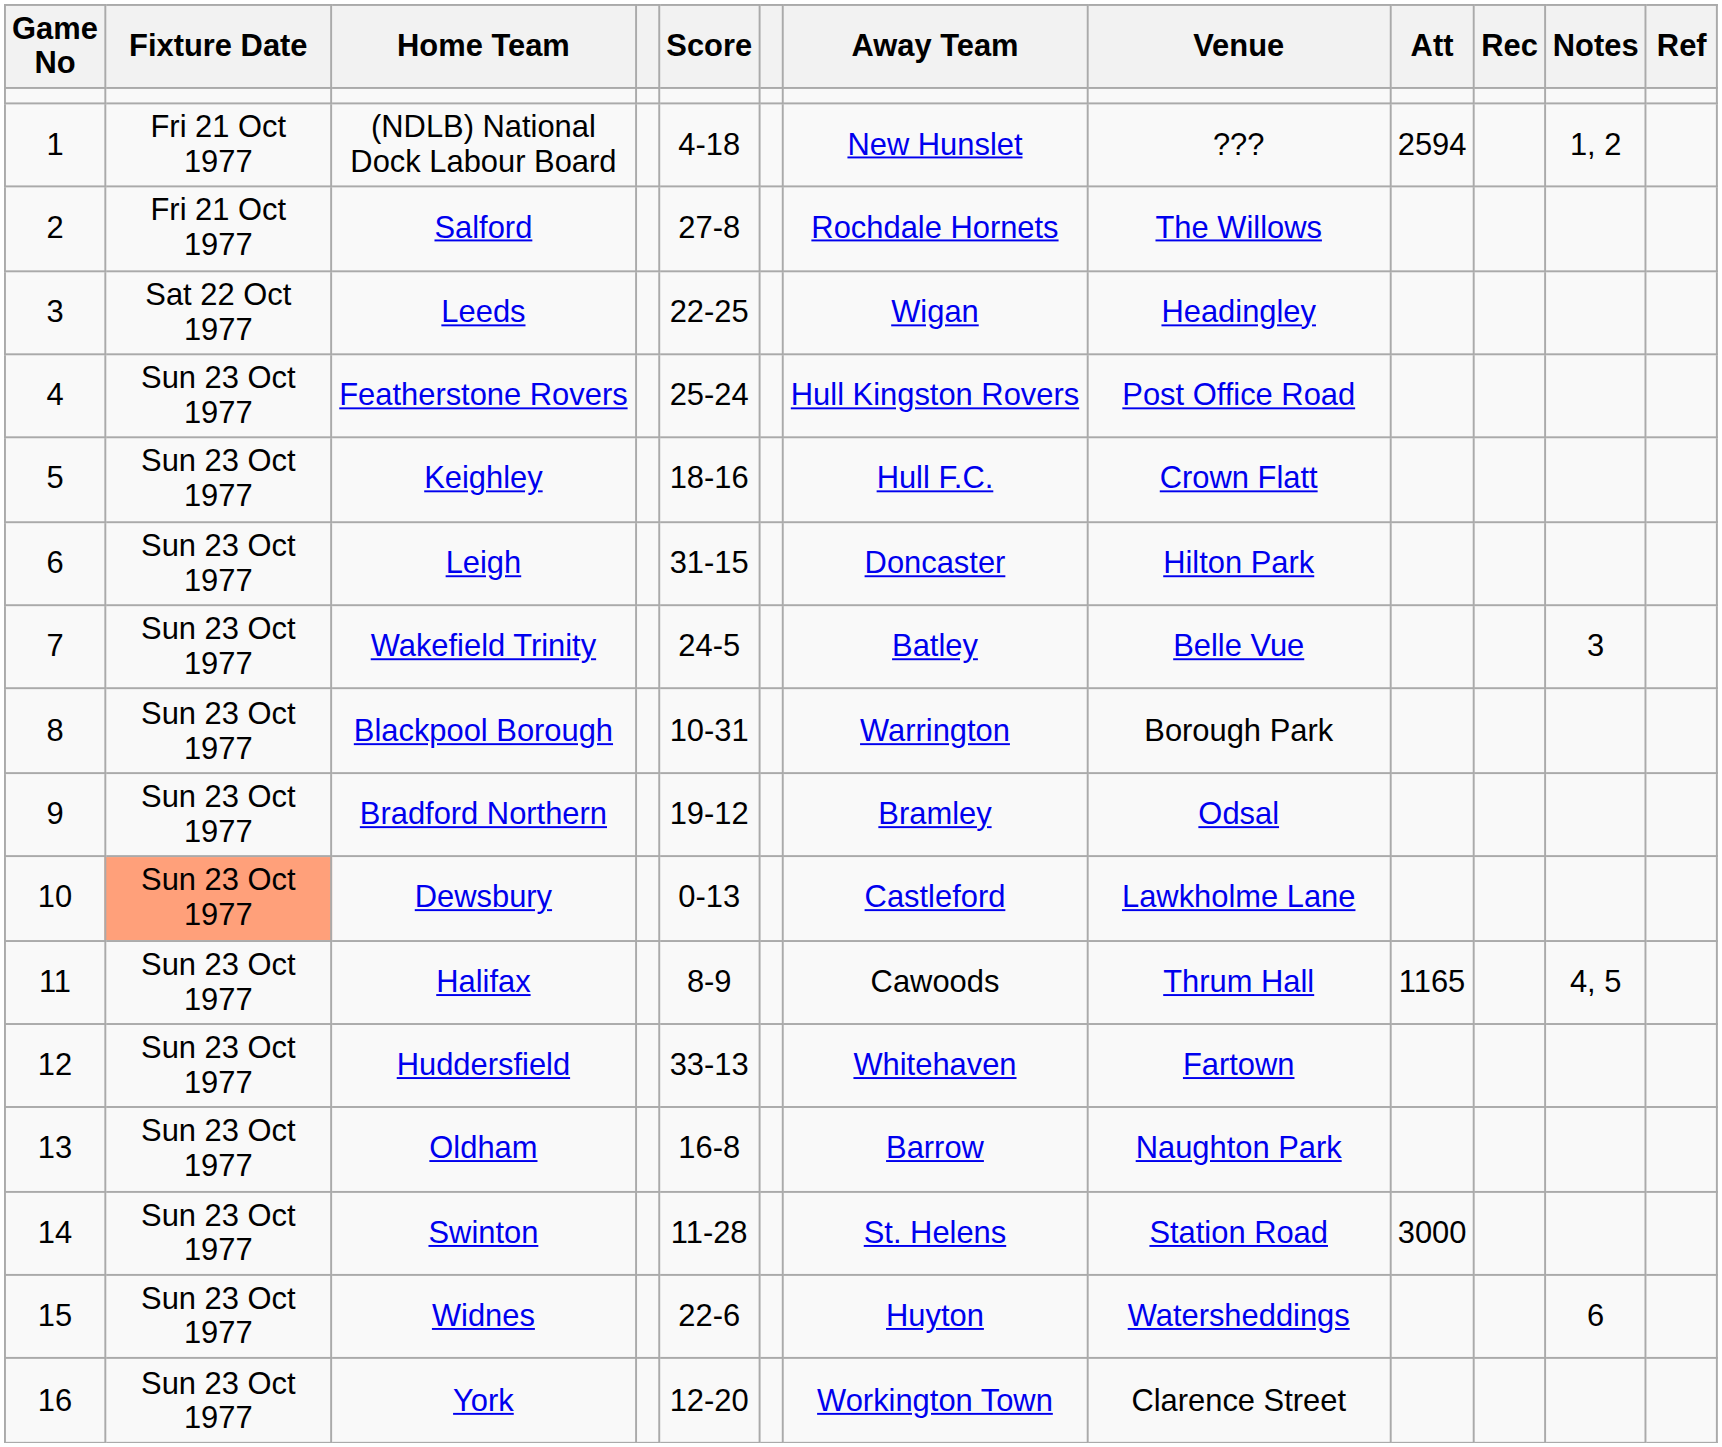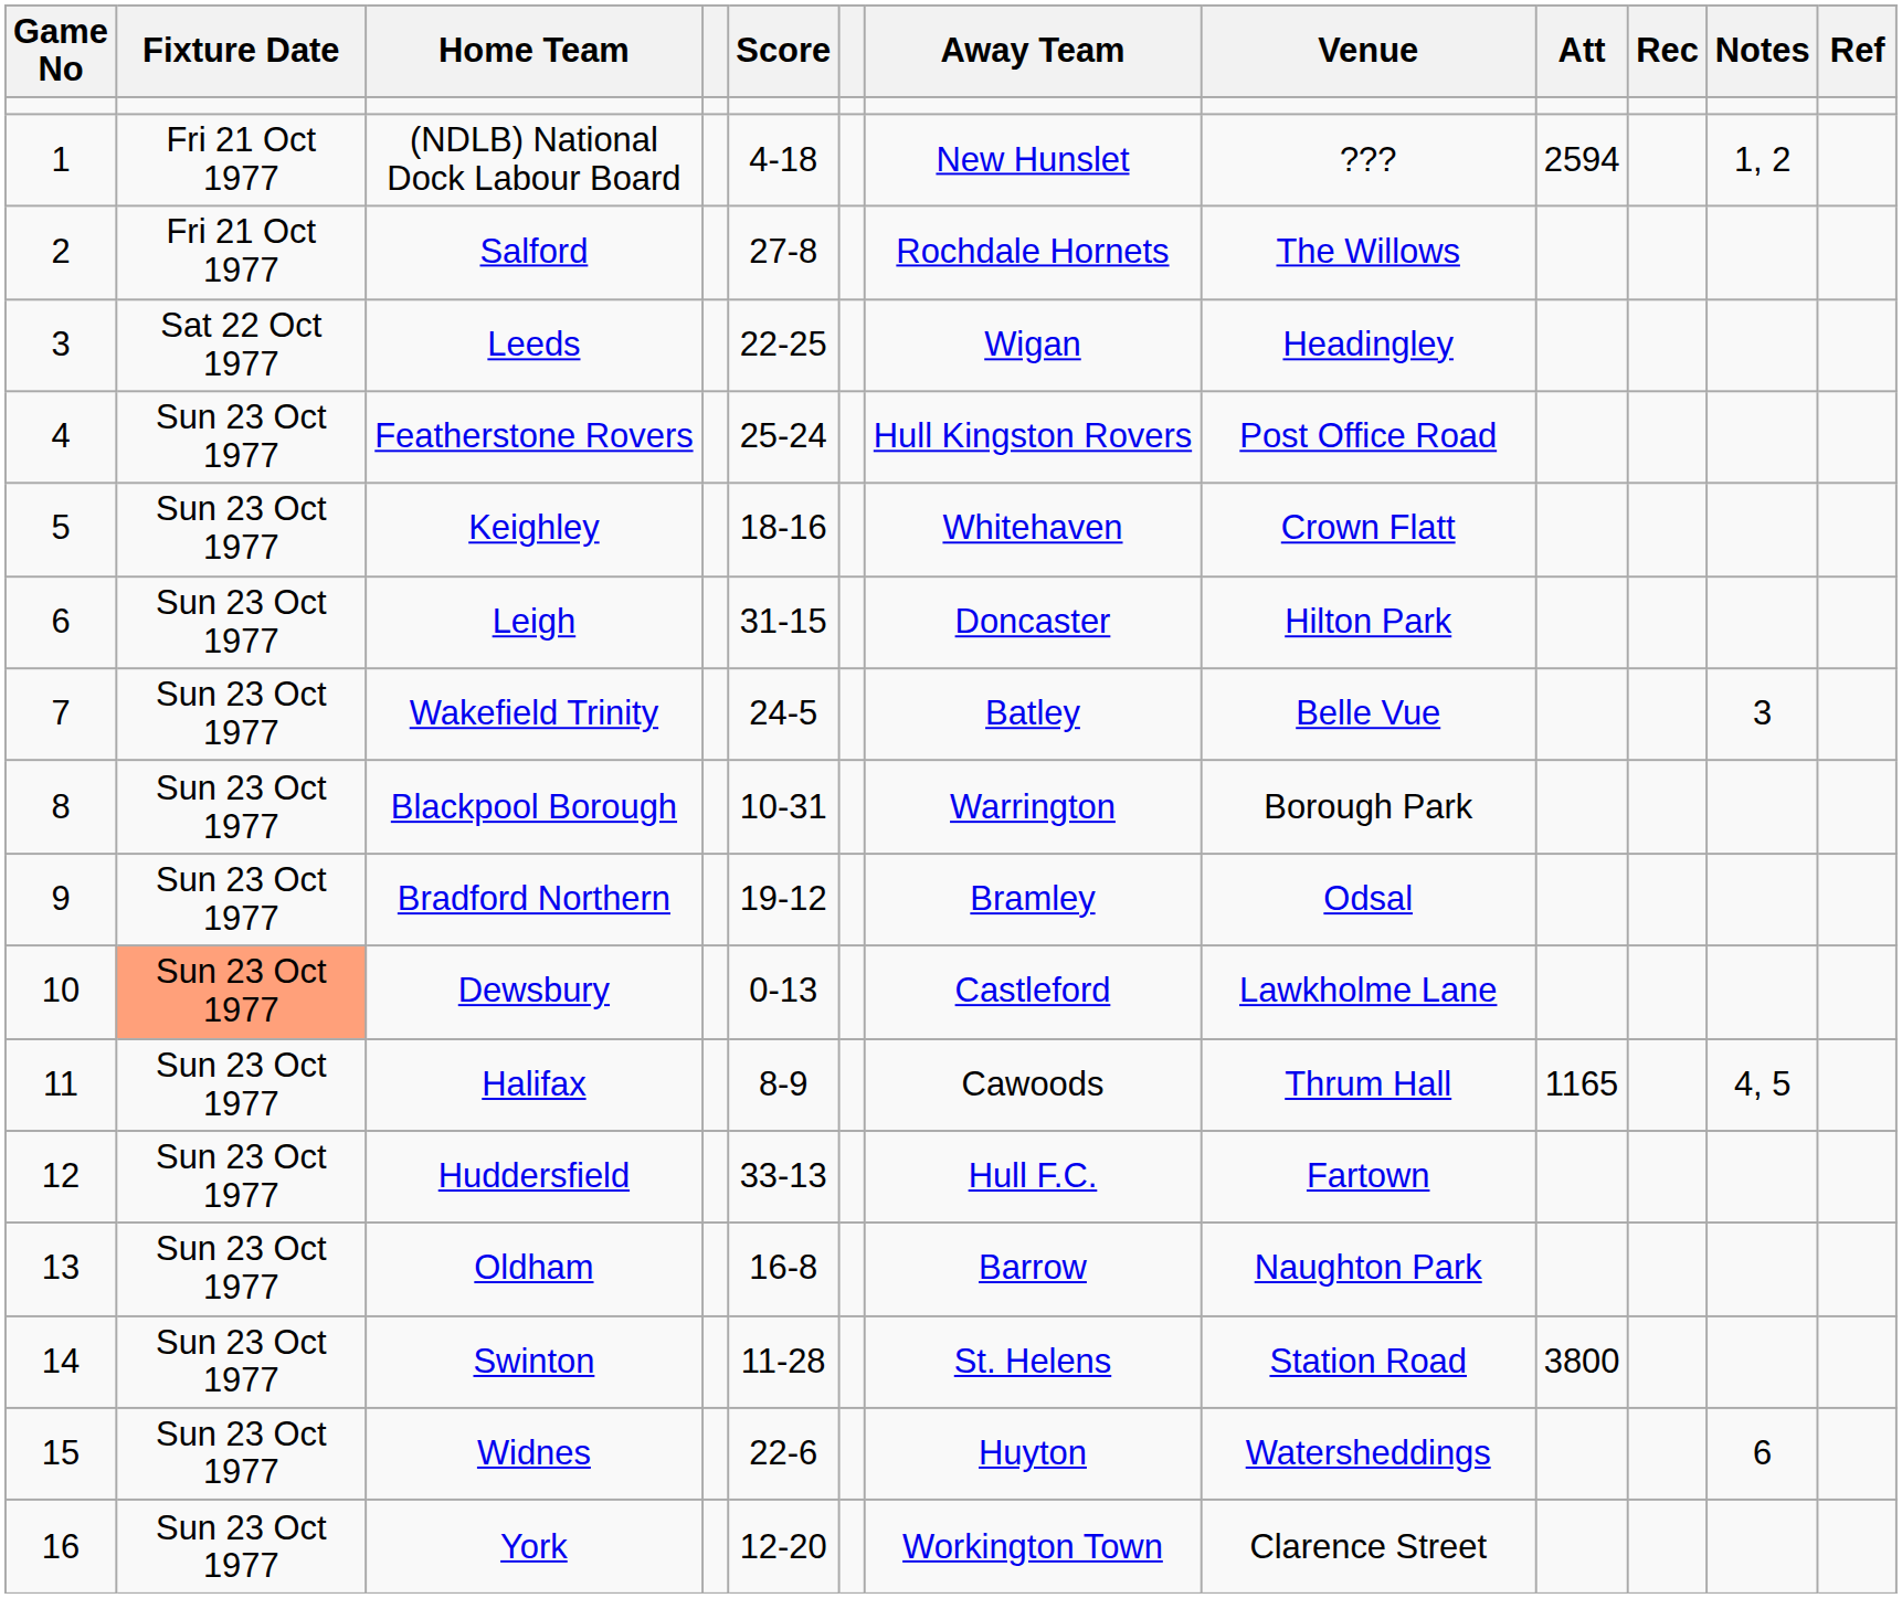Keighley | Away Team: Hull F.C. -> Whitehaven
Huddersfield | Away Team: Whitehaven -> Hull F.C.
Swinton | Att: 3000 -> 3800
